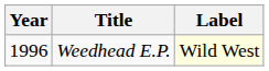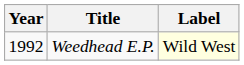Weedhead E.P. | Year: 1996 -> 1992
